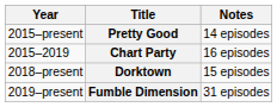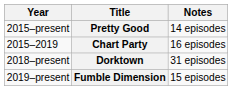Dorktown | Notes: 15 episodes -> 31 episodes
Fumble Dimension | Notes: 31 episodes -> 15 episodes
